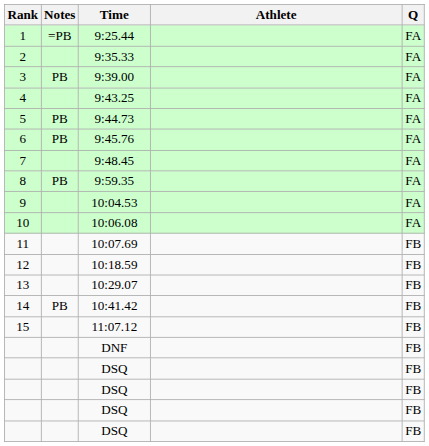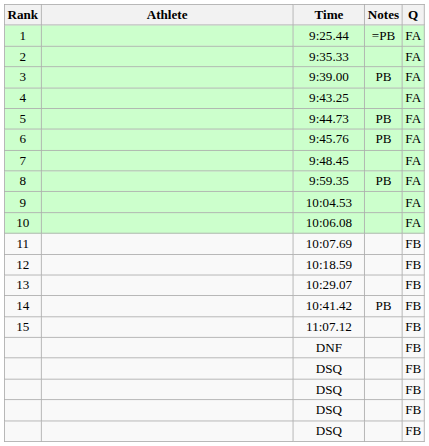columns swapped: Athlete <-> Notes
